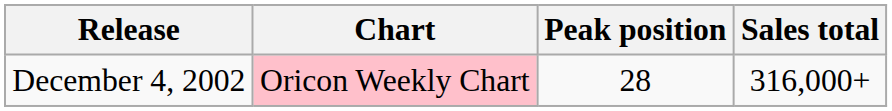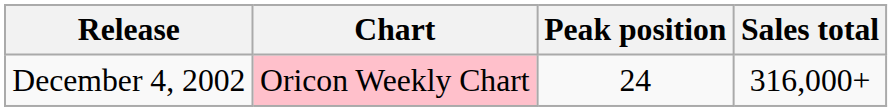December 4, 2002 | Peak position: 28 -> 24
